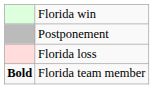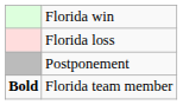rows swapped: Florida loss <-> Postponement
